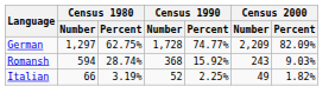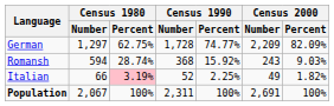Italian | Census 1980 / Percent: no background -> pink background
+ row: Population | 2,067 | 100% | 2,311 | 100% | 2,691 | 100%
